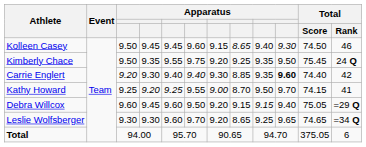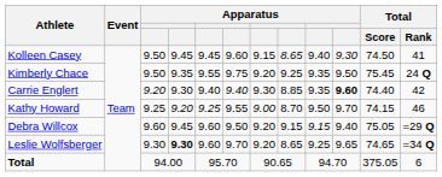Kolleen Casey | Total / Rank: 46 -> 41
Kathy Howard | Total / Rank: 41 -> 46
Leslie Wolfsberger | column 4: normal -> bold
